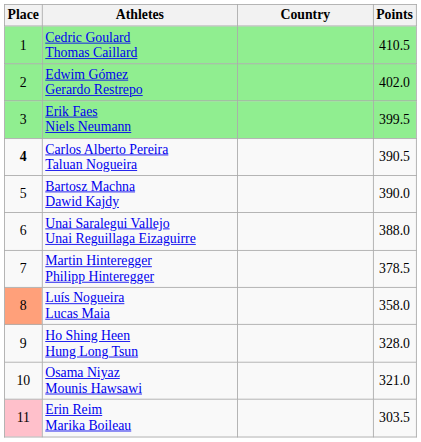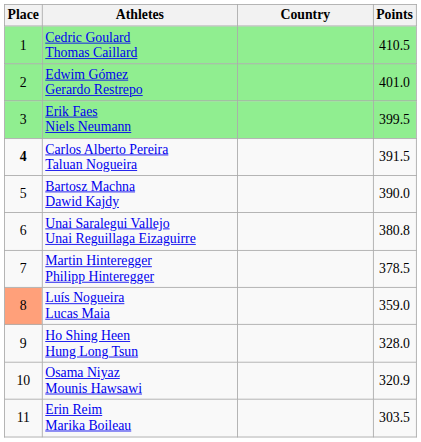Edwim Gómez Gerardo Restrepo | Points: 402.0 -> 401.0
Carlos Alberto Pereira Taluan Nogueira | Points: 390.5 -> 391.5
Unai Saralegui Vallejo Unai Reguillaga Eizaguirre | Points: 388.0 -> 380.8
Luís Nogueira Lucas Maia | Points: 358.0 -> 359.0
Osama Niyaz Mounis Hawsawi | Points: 321.0 -> 320.9
Erin Reim Marika Boileau | Place: pink background -> no background
